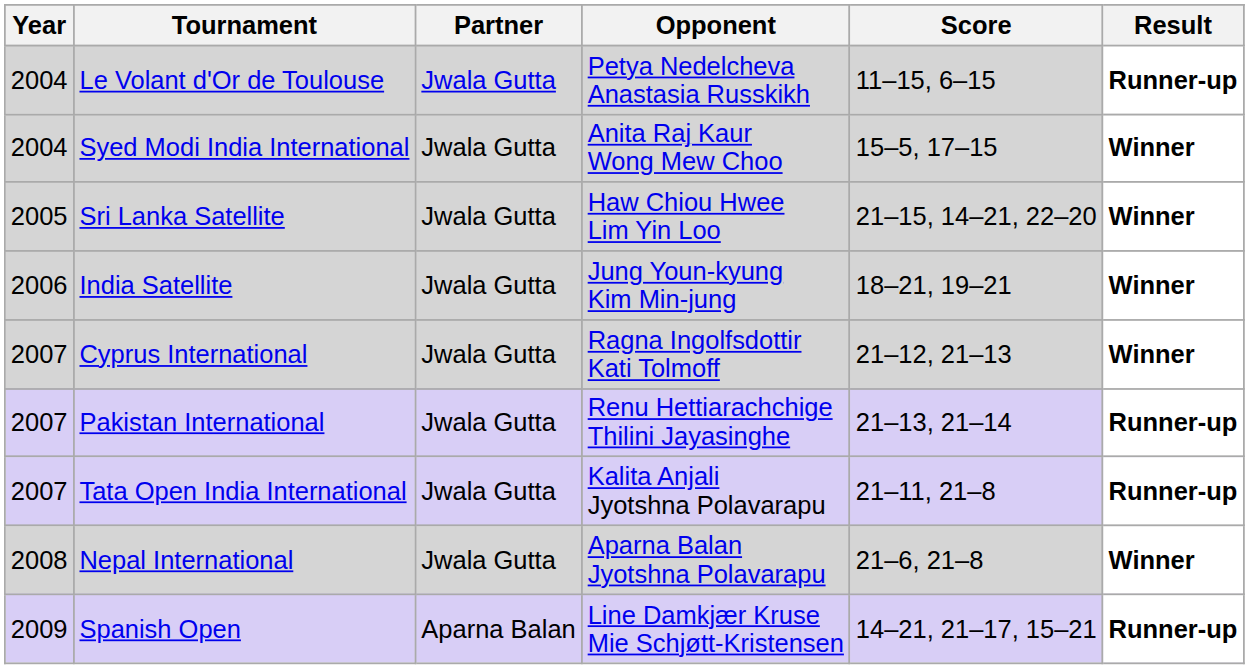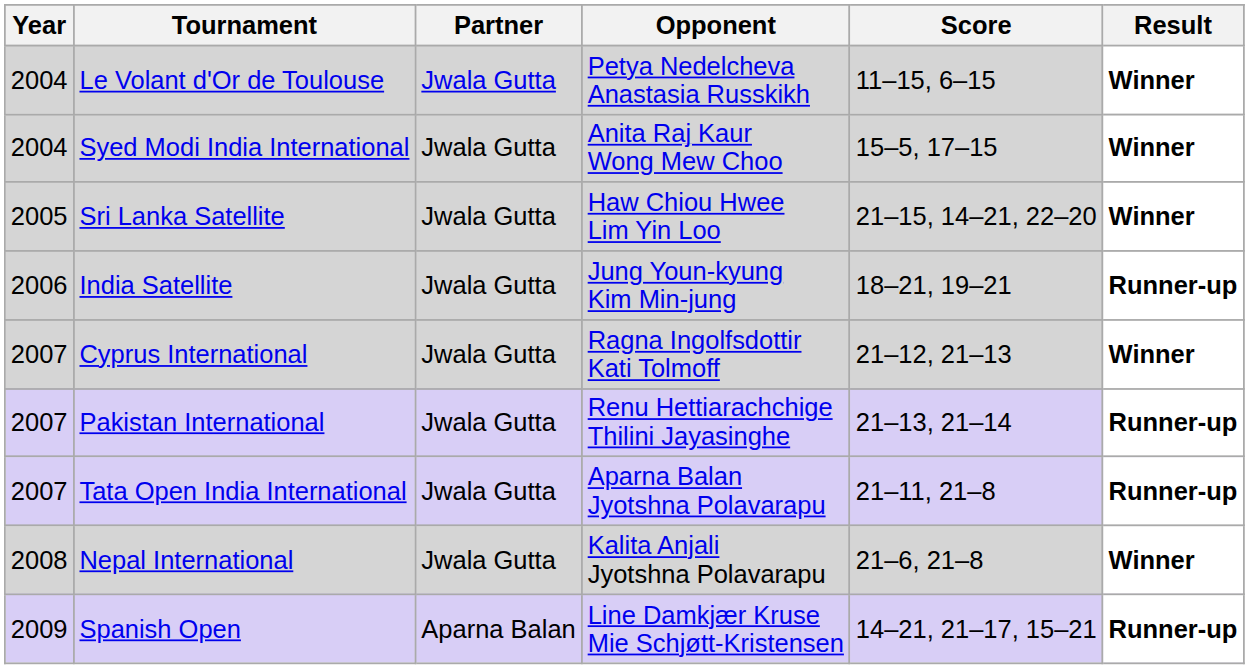Le Volant d'Or de Toulouse | Result: Runner-up -> Winner
India Satellite | Result: Winner -> Runner-up
Tata Open India International | Opponent: Kalita Anjali Jyotshna Polavarapu -> Aparna Balan Jyotshna Polavarapu
Nepal International | Opponent: Aparna Balan Jyotshna Polavarapu -> Kalita Anjali Jyotshna Polavarapu
